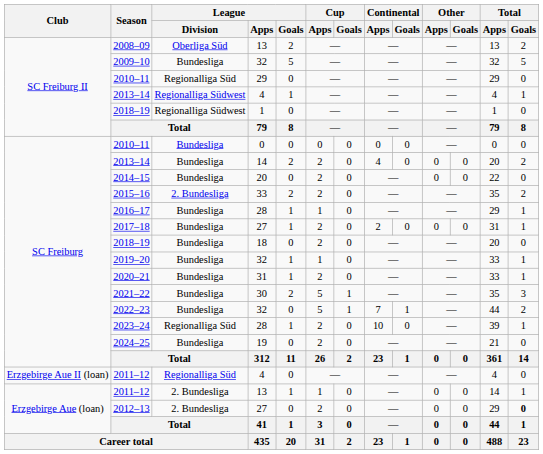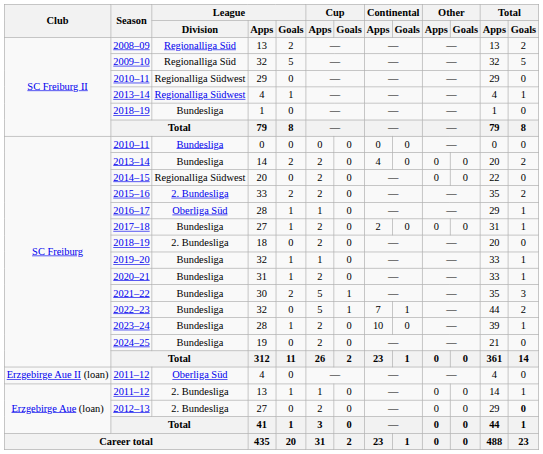2008–09 | League / Division: Oberliga Süd -> Regionalliga Süd
2009–10 | League / Division: Bundesliga -> Regionalliga Süd
2010–11 / 29 | League / Division: Regionalliga Süd -> Regionalliga Südwest
2018–19 / 1 | League / Division: Regionalliga Südwest -> Bundesliga
2014–15 | League / Division: Bundesliga -> Regionalliga Südwest
2016–17 | League / Division: Bundesliga -> Oberliga Süd
2018–19 / 18 | League / Division: Bundesliga -> 2. Bundesliga
2023–24 | League / Division: Regionalliga Süd -> Bundesliga
2011–12 / 4 | League / Division: Regionalliga Süd -> Oberliga Süd
